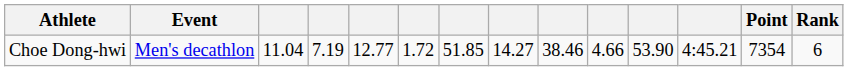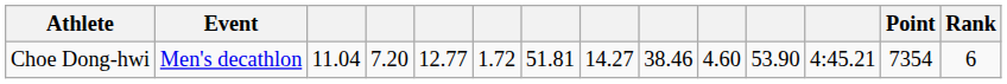Choe Dong-hwi | column 4: 7.19 -> 7.20
Choe Dong-hwi | column 7: 51.85 -> 51.81
Choe Dong-hwi | column 10: 4.66 -> 4.60
